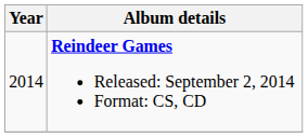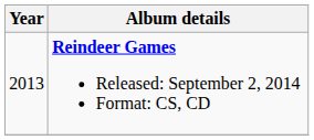Reindeer Games Released: September 2, 2014 Format: CS, CD | Year: 2014 -> 2013
